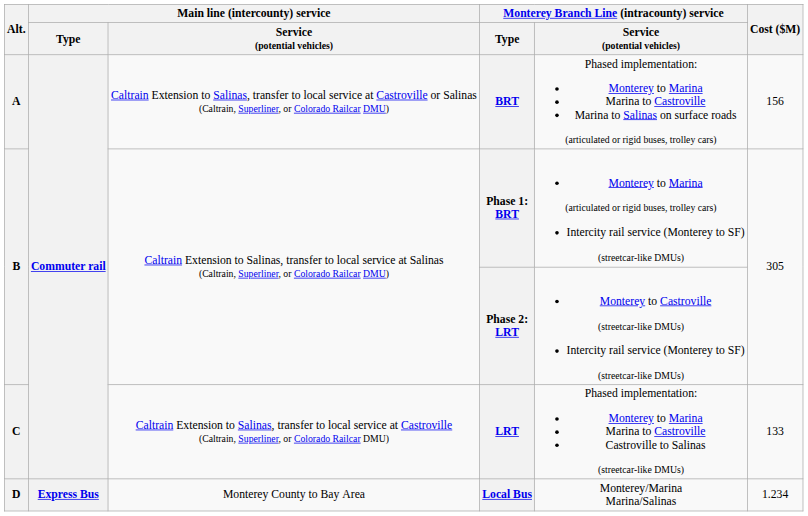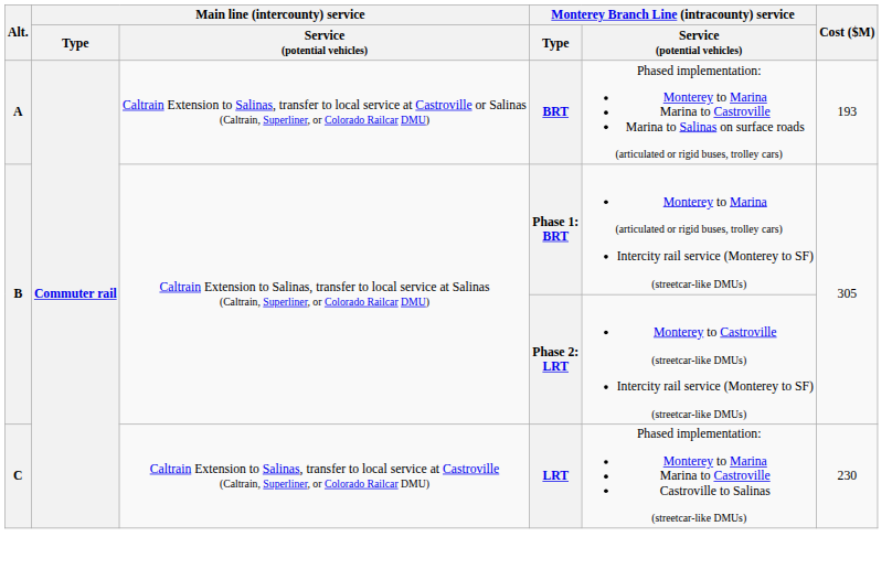BRT | Cost ($M): 156 -> 193
LRT | Cost ($M): 133 -> 230
- row: D | Express Bus | Monterey County to Bay Area | Local Bus | Monterey/Marina Marina/Salinas | 1.234
